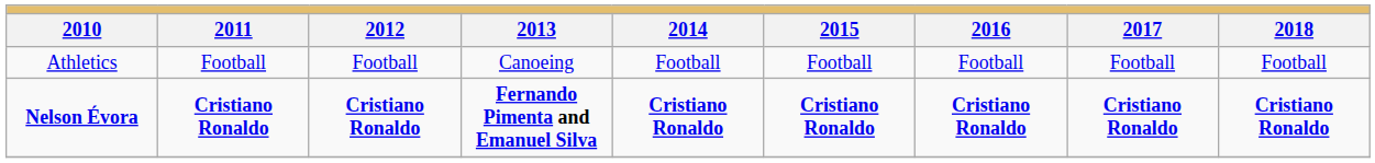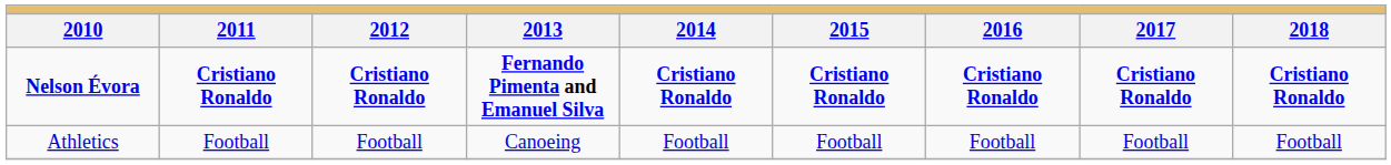rows swapped: Nelson Évora <-> Athletics
